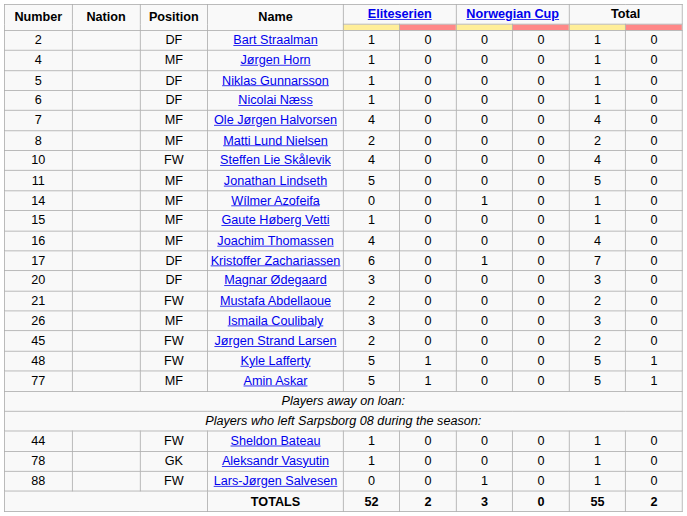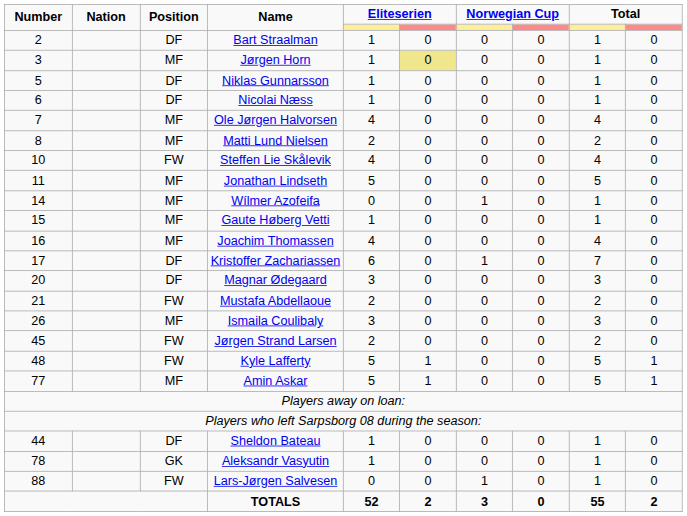Jørgen Horn | Number: 4 -> 3
Jørgen Horn | column 6: no background -> khaki background
Sheldon Bateau | Position: FW -> DF
